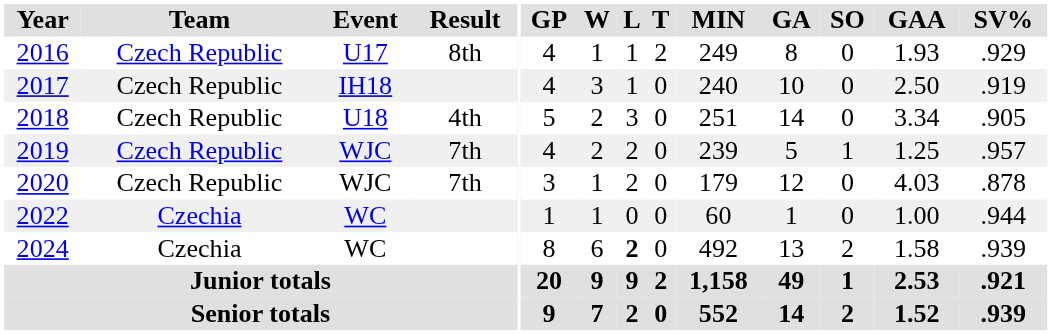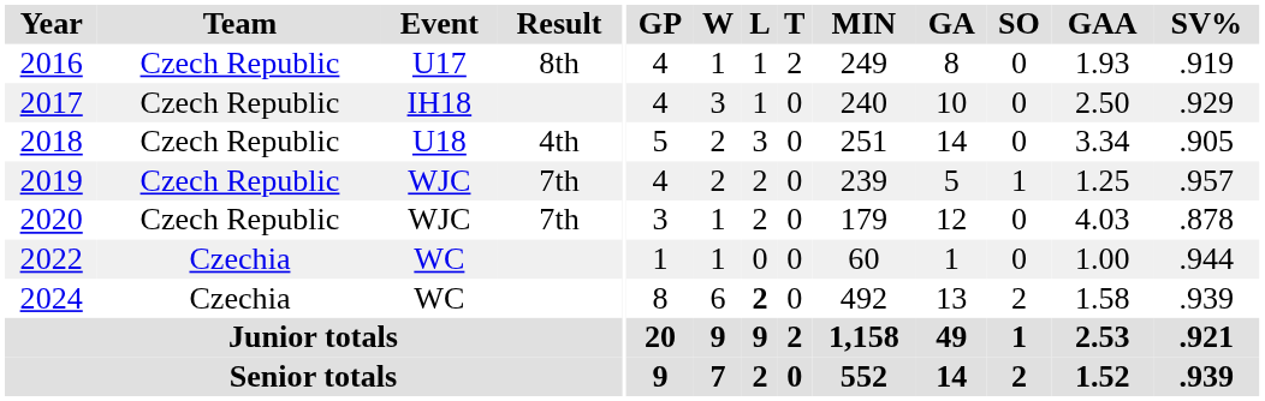2016 | SV%: .929 -> .919
2017 | SV%: .919 -> .929
